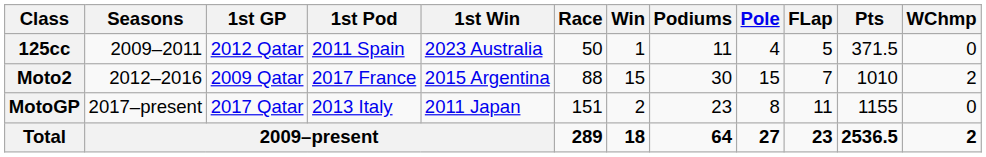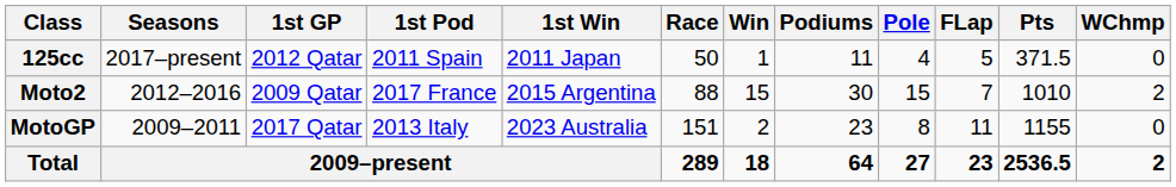125cc | Seasons: 2009–2011 -> 2017–present
125cc | 1st Win: 2023 Australia -> 2011 Japan
MotoGP | Seasons: 2017–present -> 2009–2011
MotoGP | 1st Win: 2011 Japan -> 2023 Australia
